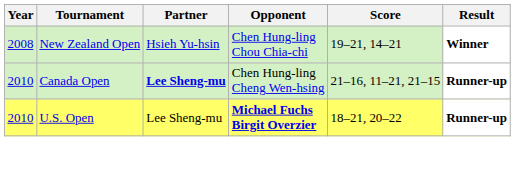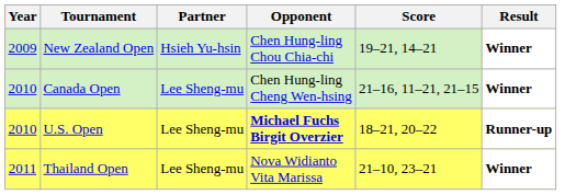New Zealand Open | Year: 2008 -> 2009
Canada Open | Partner: bold -> normal
Canada Open | Result: Runner-up -> Winner
+ row: 2011 | Thailand Open | Lee Sheng-mu | Nova Widianto Vita Marissa | 21–10, 23–21 | Winner
